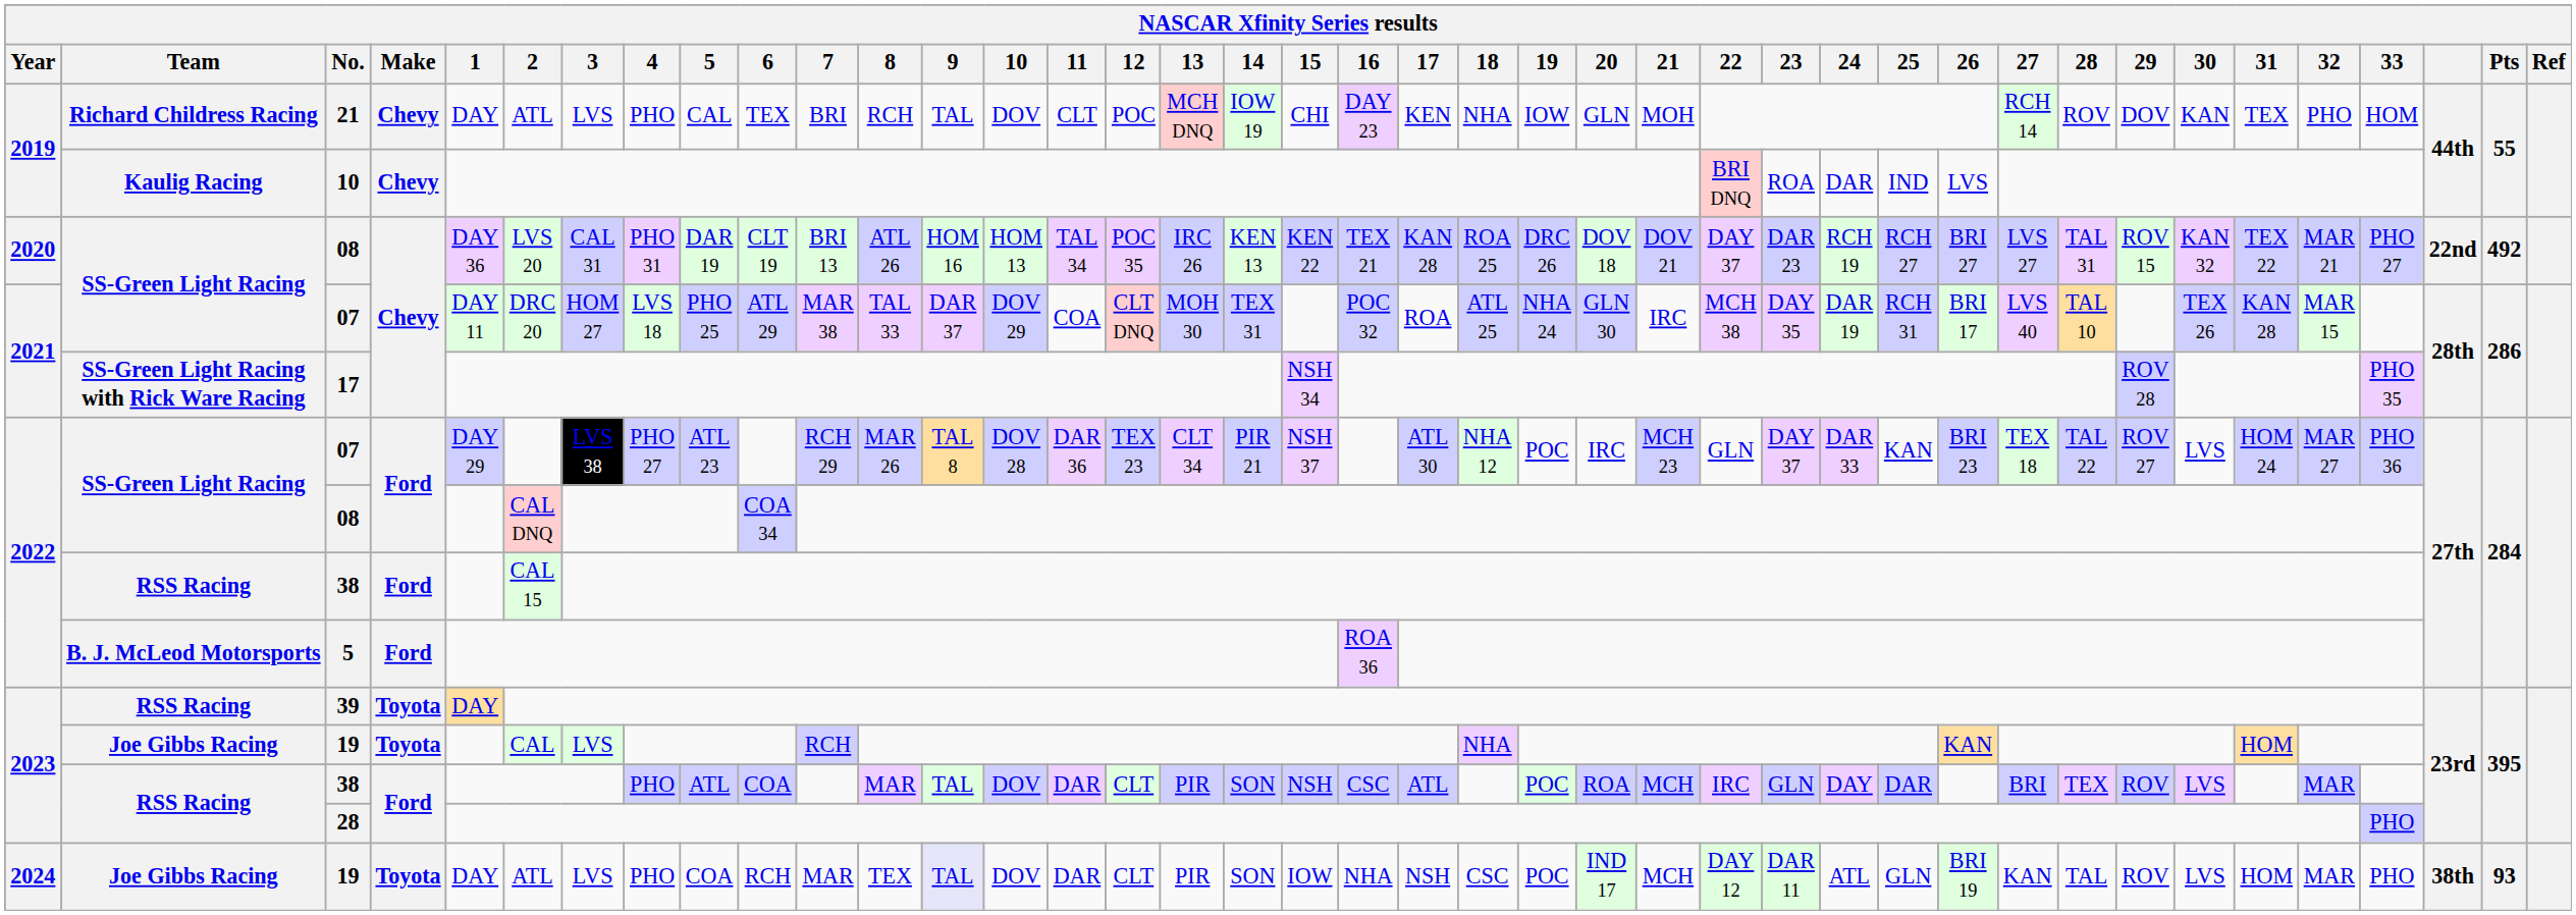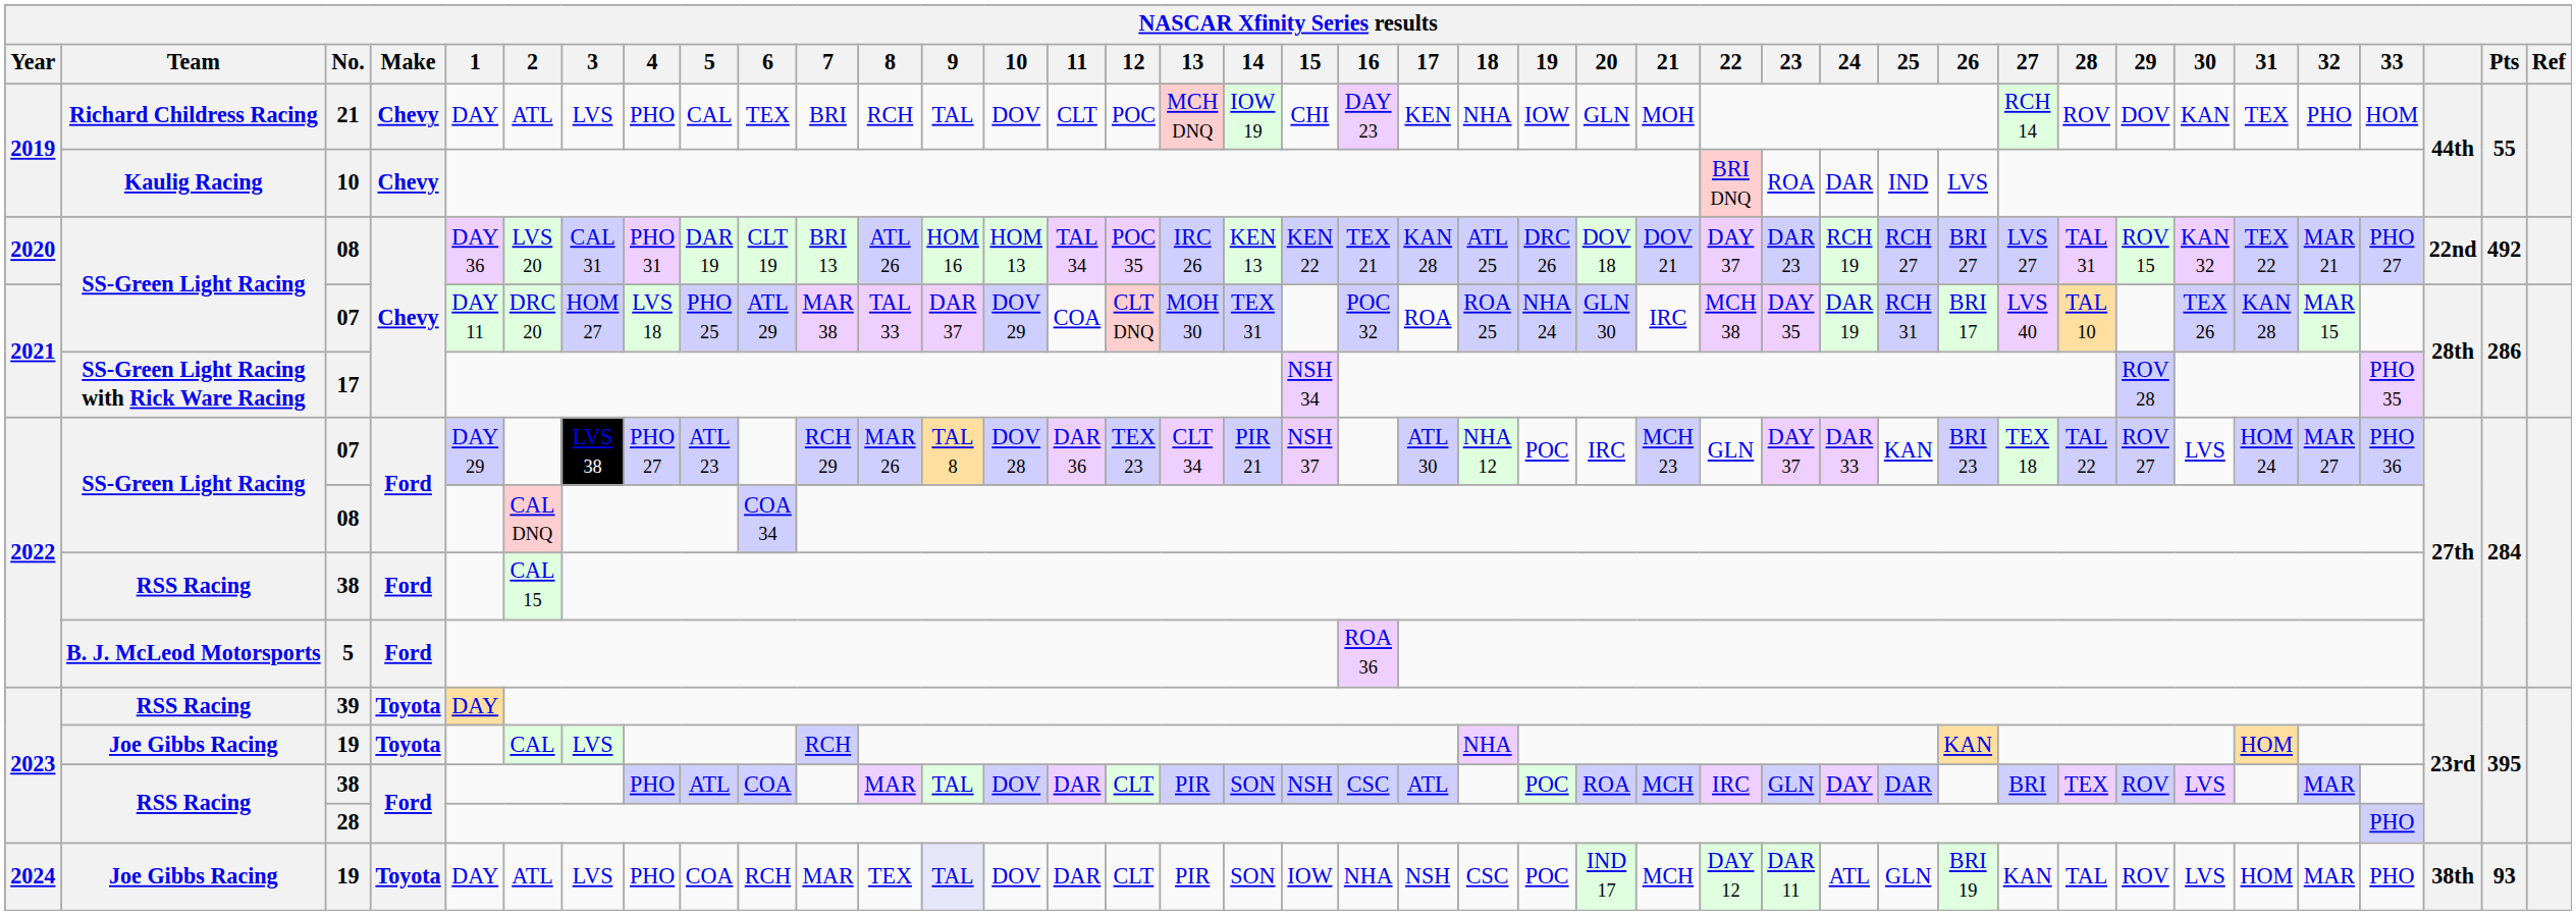2020 / 08 | 18: ROA 25 -> ATL 25
2021 / 07 | 18: ATL 25 -> ROA 25
